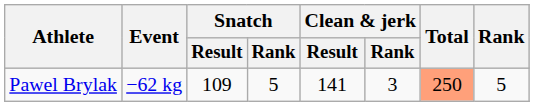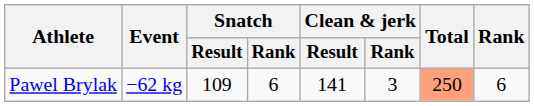Pawel Brylak | Snatch / Rank: 5 -> 6
Pawel Brylak | Rank: 5 -> 6
